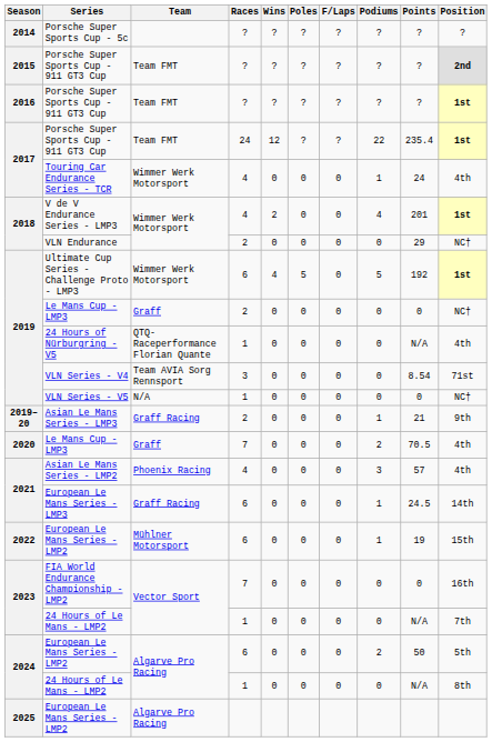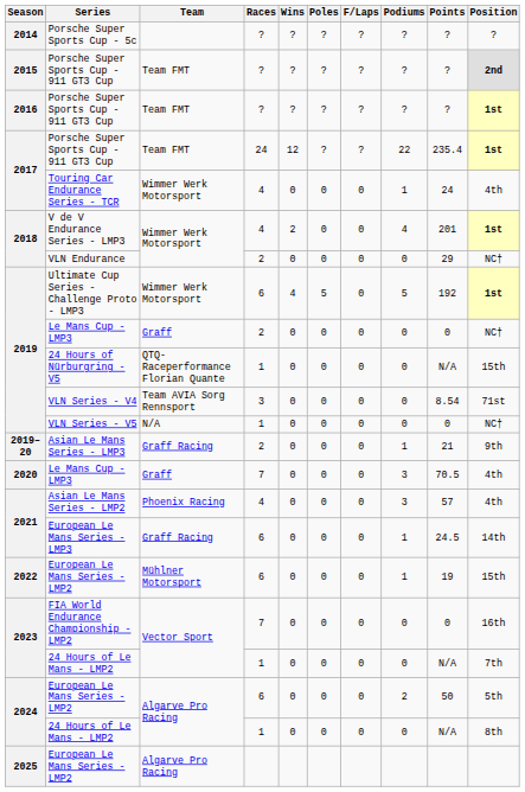24 Hours of Nürburgring - V5 | Position: 4th -> 15th
2020 / Le Mans Cup - LMP3 | Podiums: 2 -> 3
